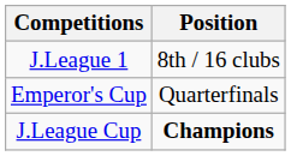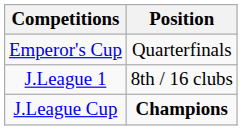rows swapped: J.League 1 <-> Emperor's Cup
